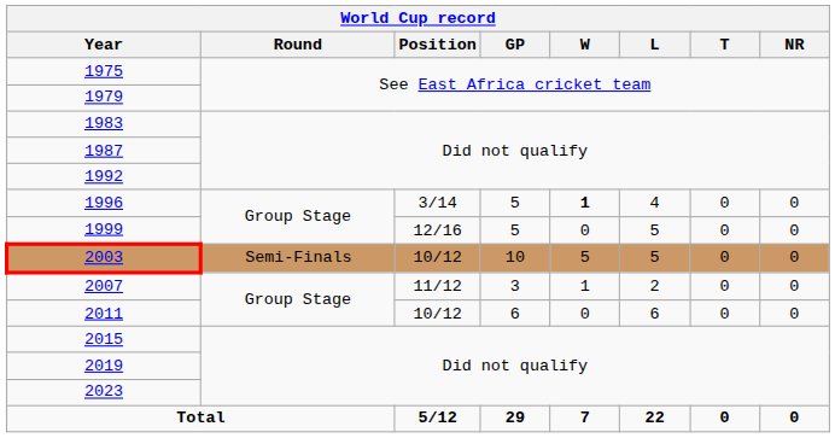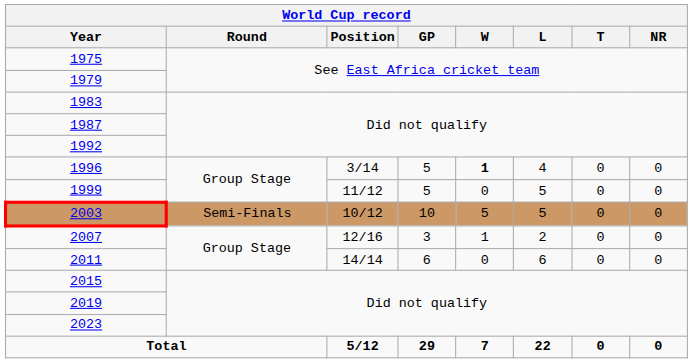1999 | Position: 12/16 -> 11/12
2007 | Position: 11/12 -> 12/16
2011 | Position: 10/12 -> 14/14
